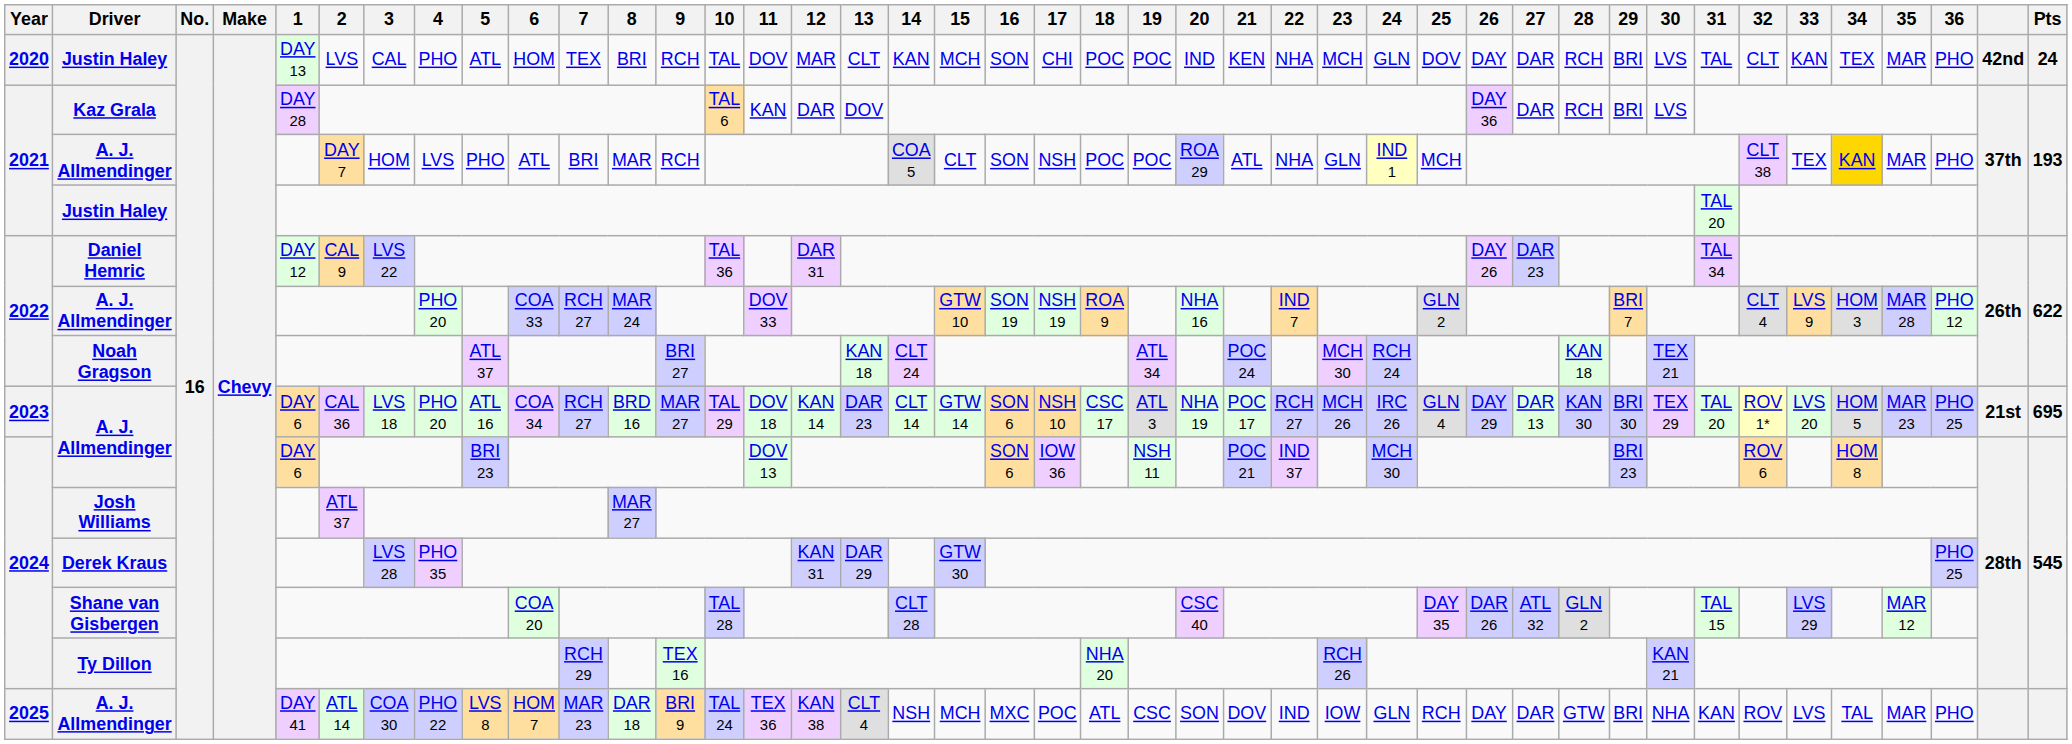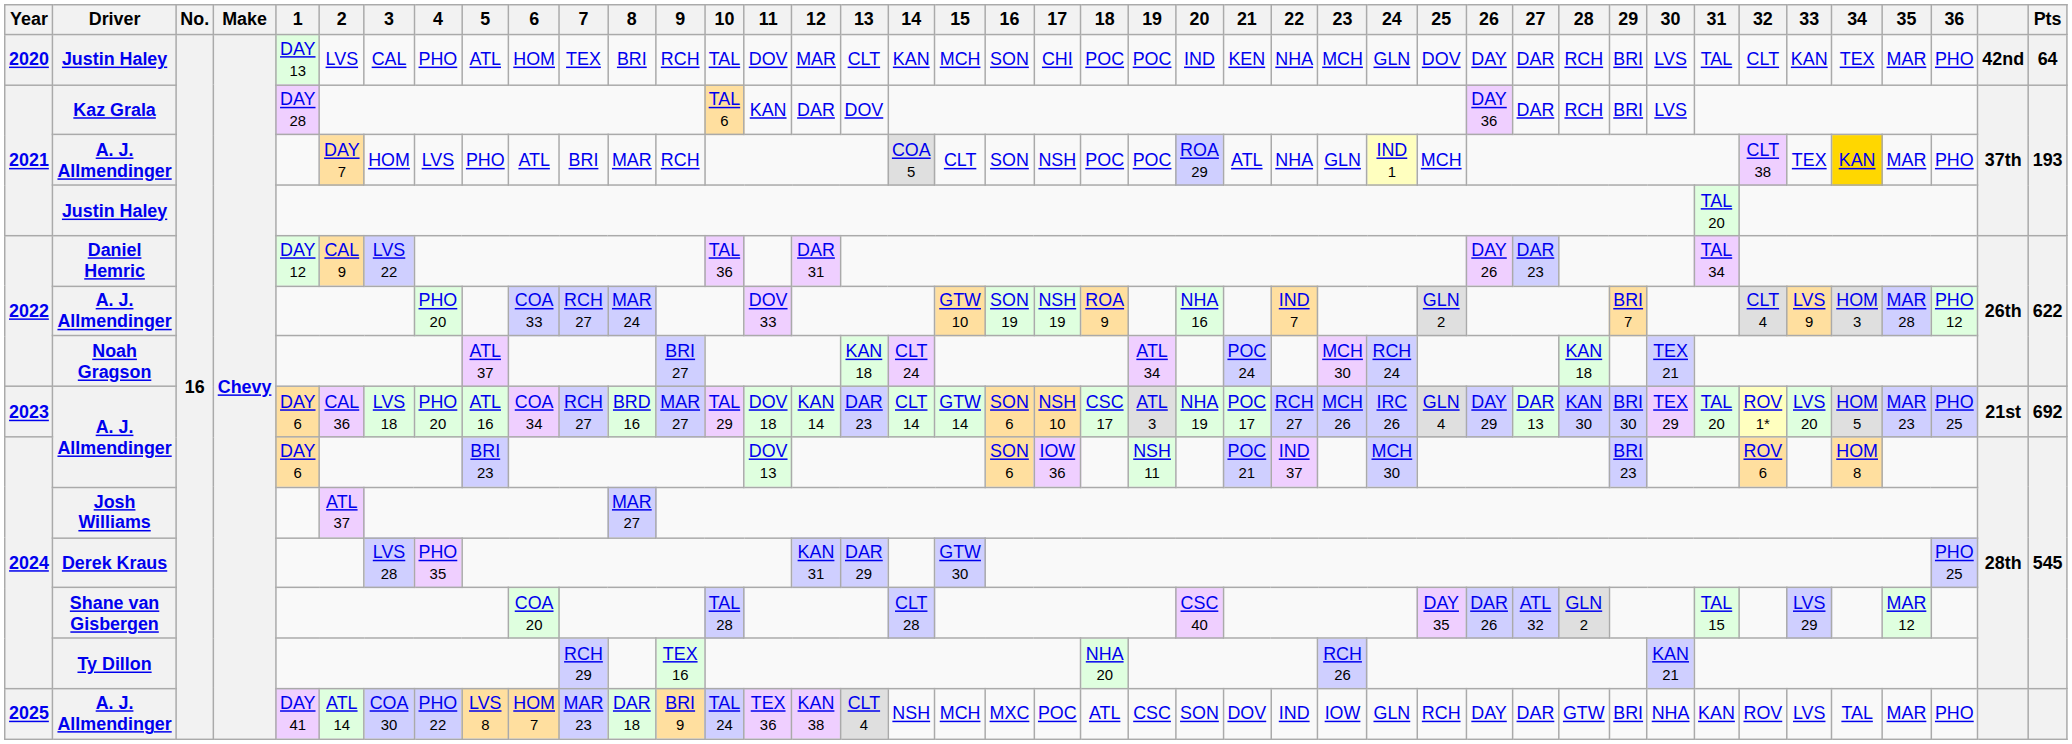2020 / Justin Haley | Pts: 24 -> 64
2023 / A. J. Allmendinger | Pts: 695 -> 692
